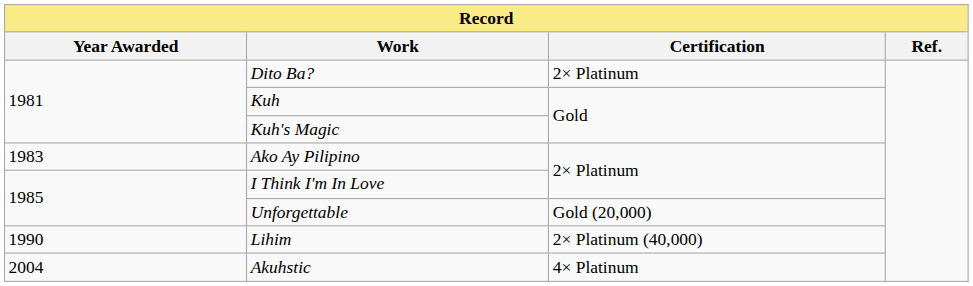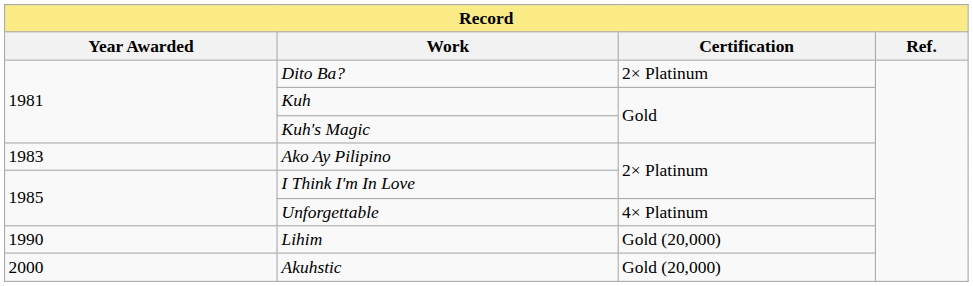Unforgettable | Certification: Gold (20,000) -> 4× Platinum
Lihim | Certification: 2× Platinum (40,000) -> Gold (20,000)
Akuhstic | Year Awarded: 2004 -> 2000
Akuhstic | Certification: 4× Platinum -> Gold (20,000)
